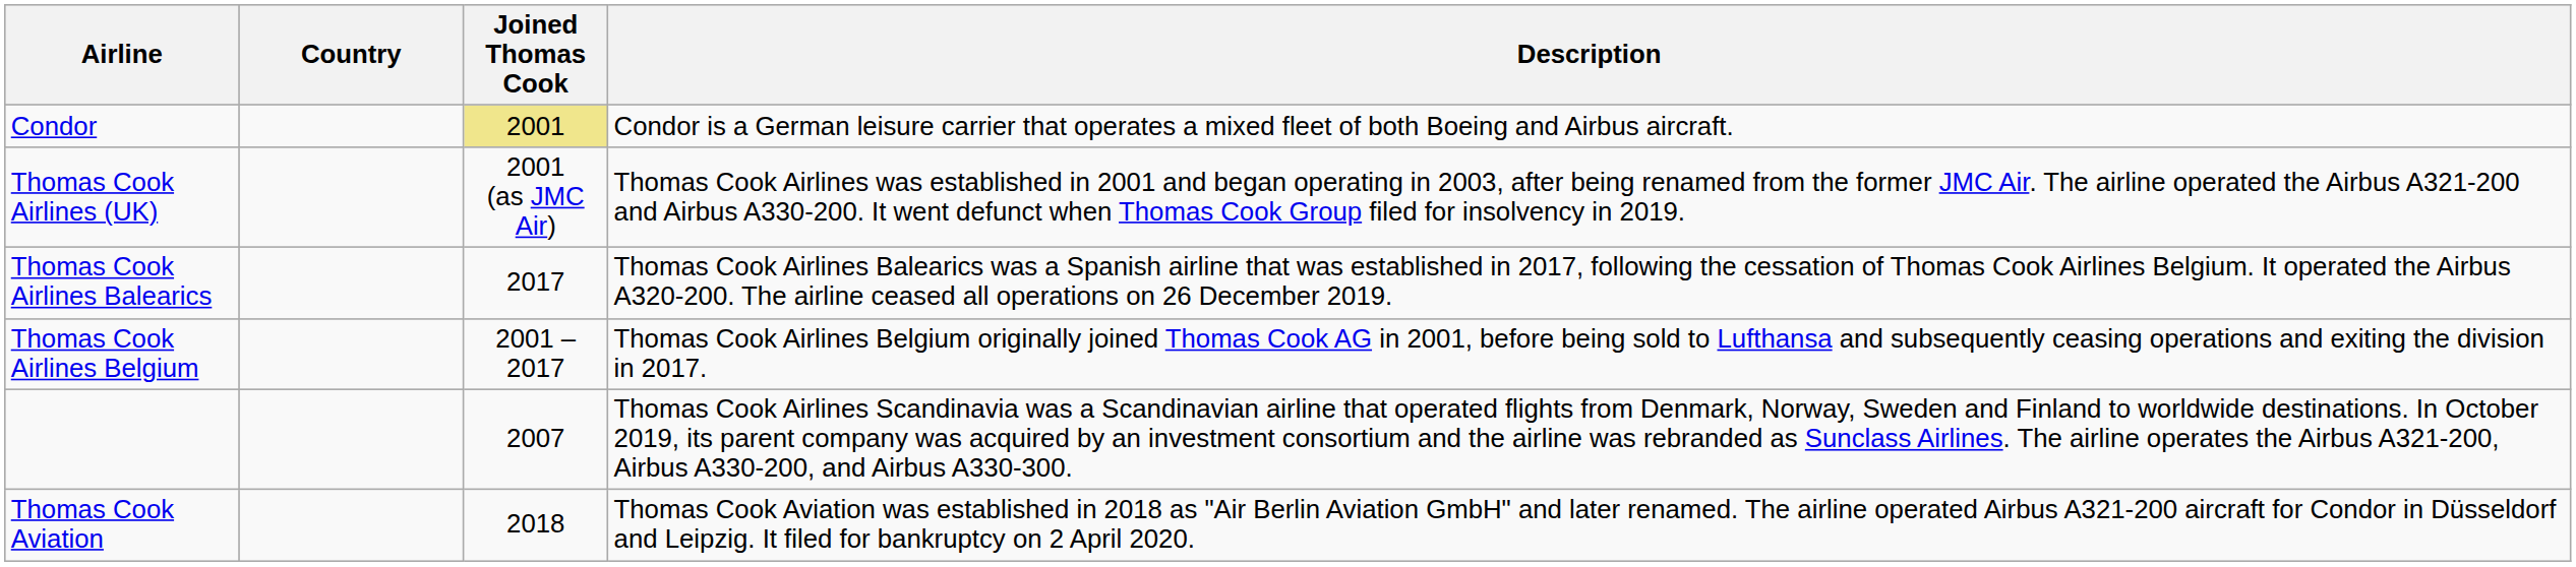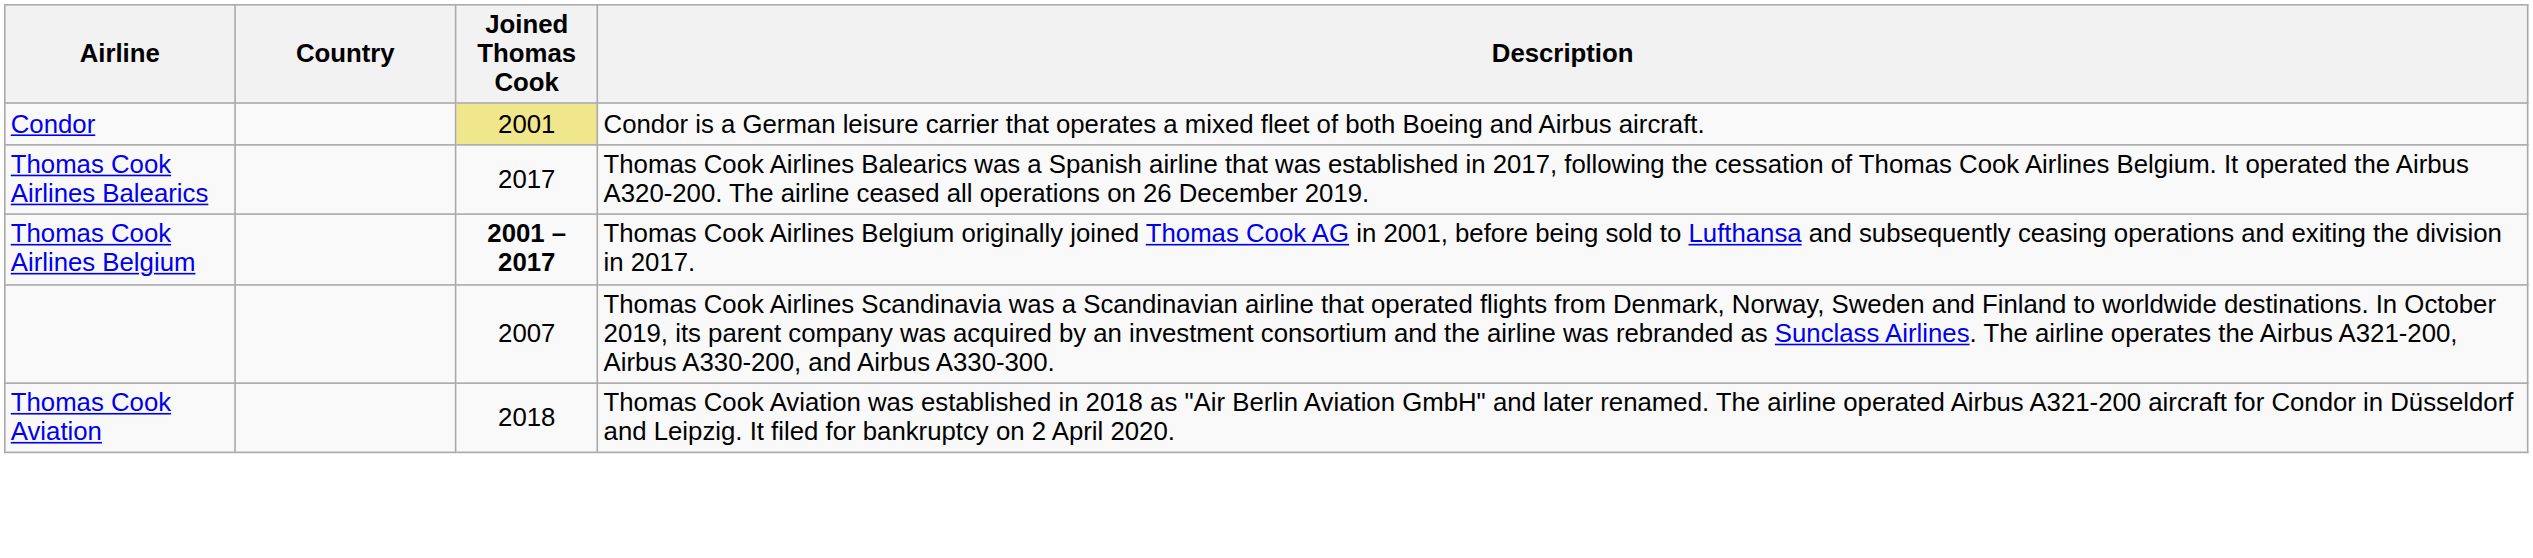- row: Thomas Cook Airlines (UK) | 2001 (as JMC Air) | Thomas Cook Airlines was established in 2001 and began operating in 2003, after being renamed from the former JMC Air. The airline operated the Airbus A321-200 and Airbus A330-200. It went defunct when Thomas Cook Group filed for insolvency in 2019.
Thomas Cook Airlines Belgium | Joined Thomas Cook: normal -> bold
